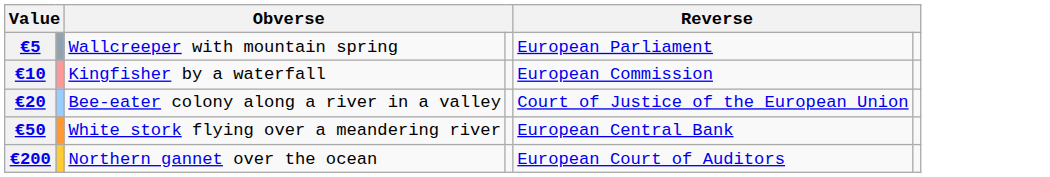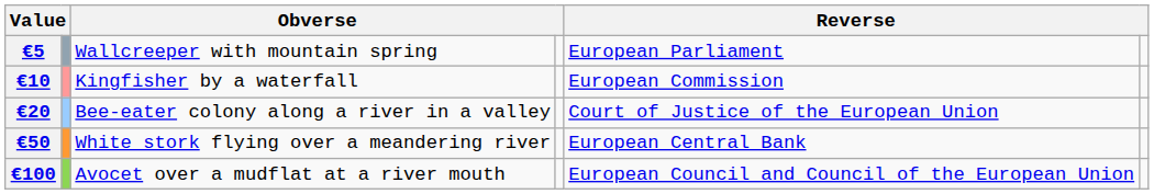+ row: €100 | Avocet over a mudflat at a river mouth | European Council and Council of the European Union
- row: €200 | Northern gannet over the ocean | European Court of Auditors
